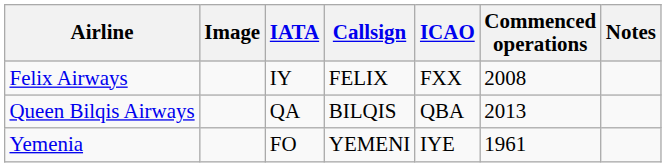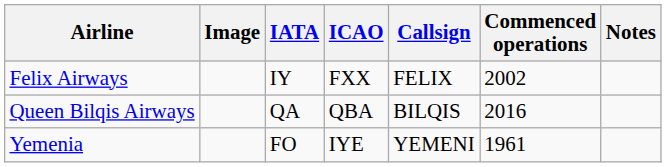columns swapped: ICAO <-> Callsign
Felix Airways | Commenced operations: 2008 -> 2002
Queen Bilqis Airways | Commenced operations: 2013 -> 2016
